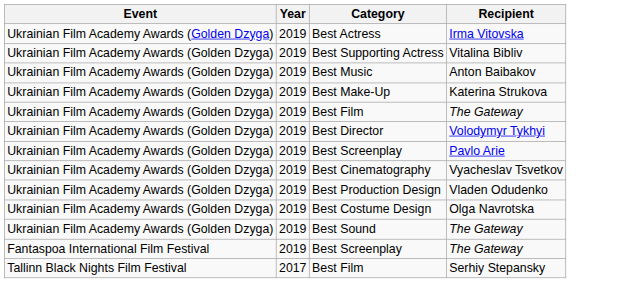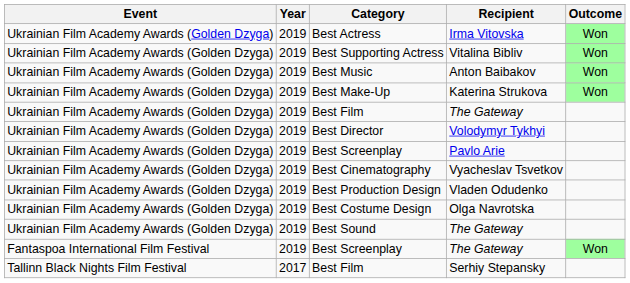+ column: Outcome | Won | Won | Won | Won | Won
